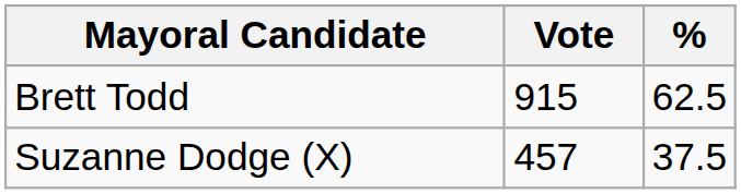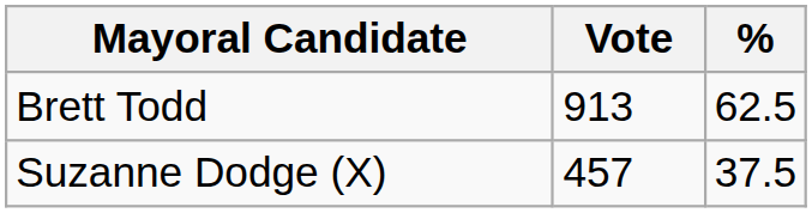Brett Todd | Vote: 915 -> 913
